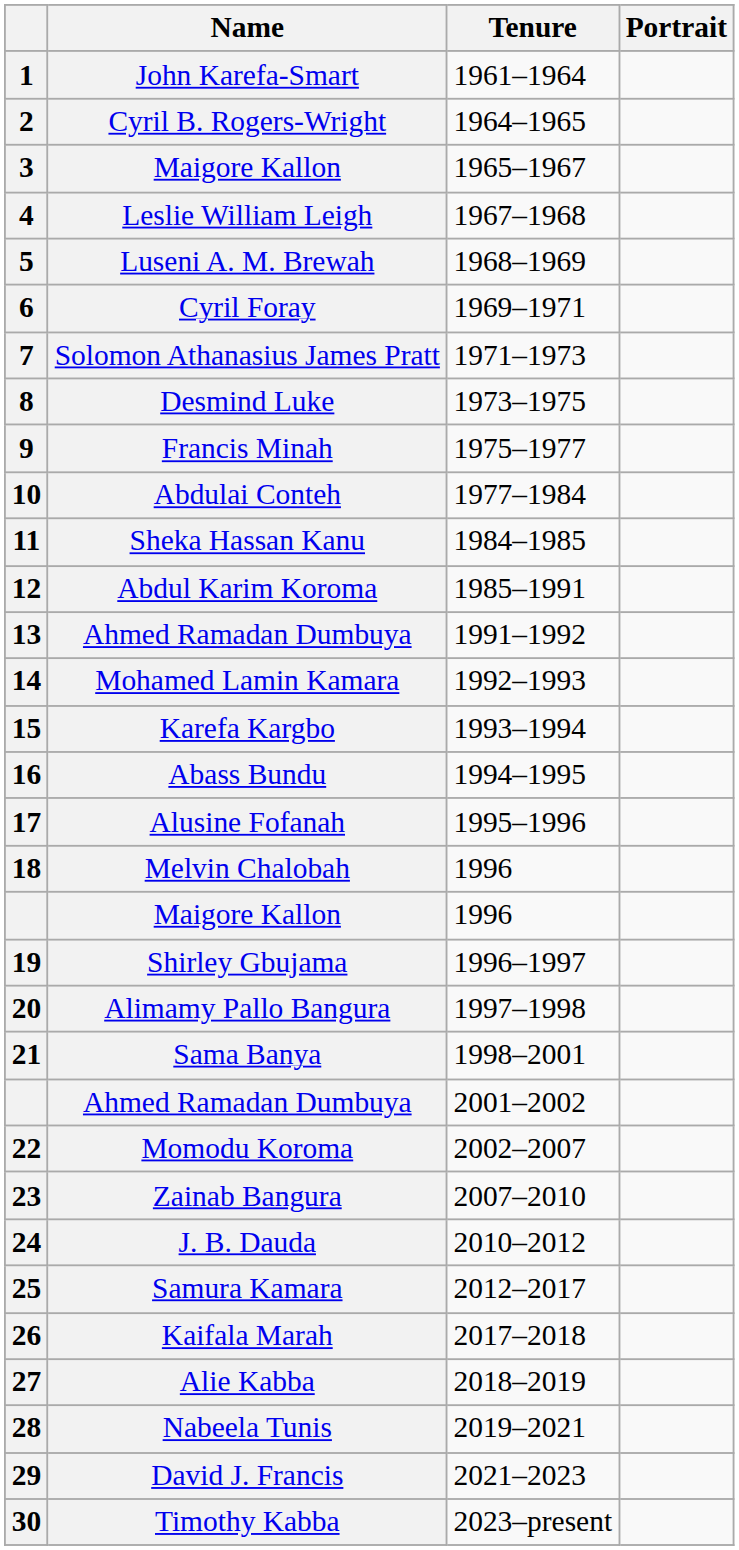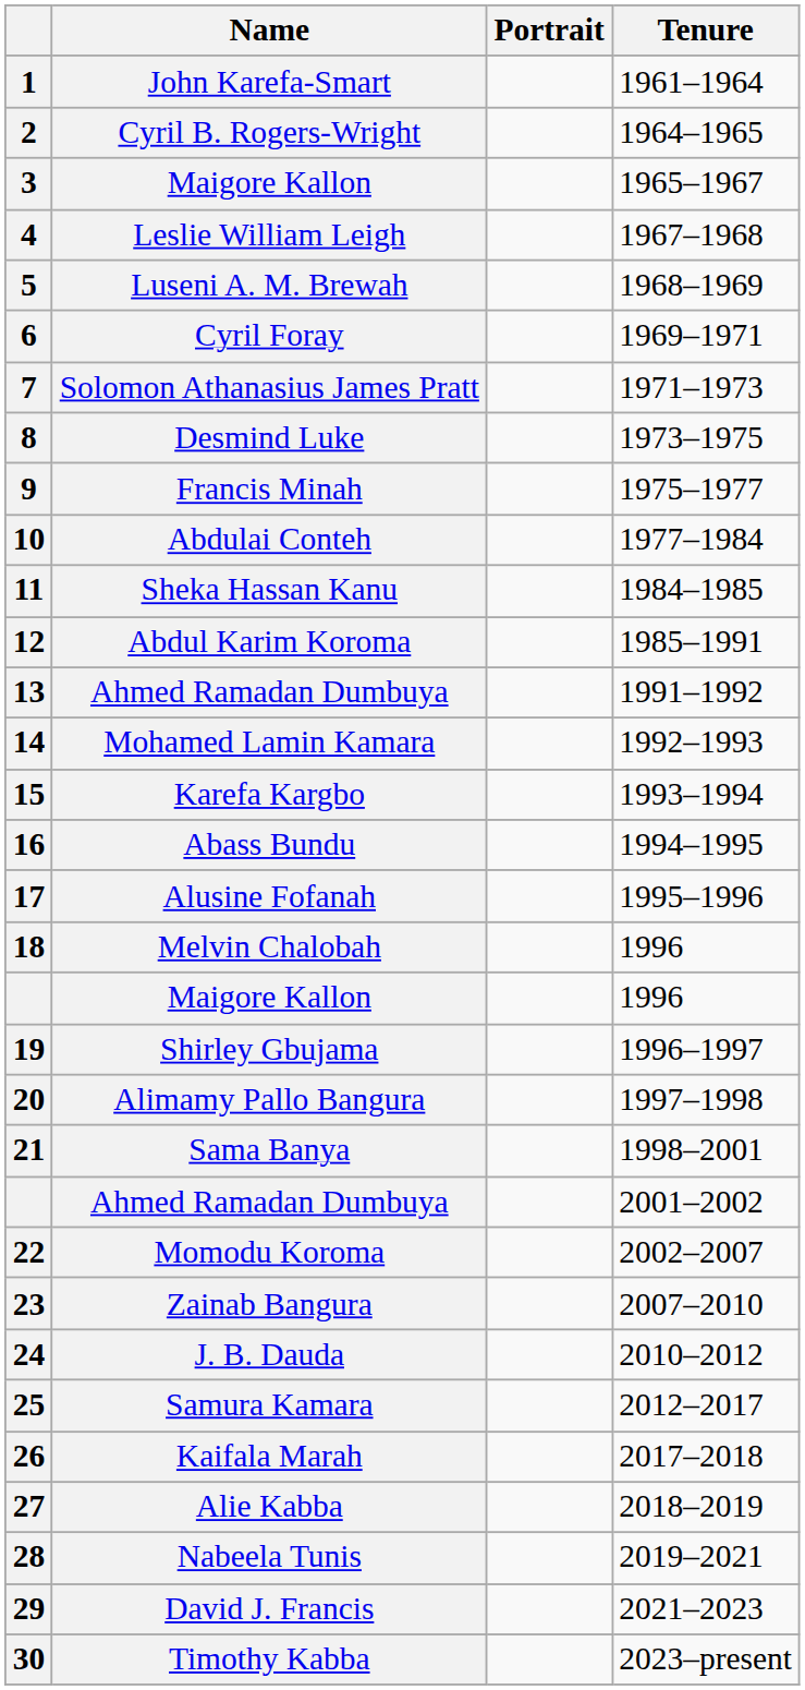columns swapped: Portrait <-> Tenure
